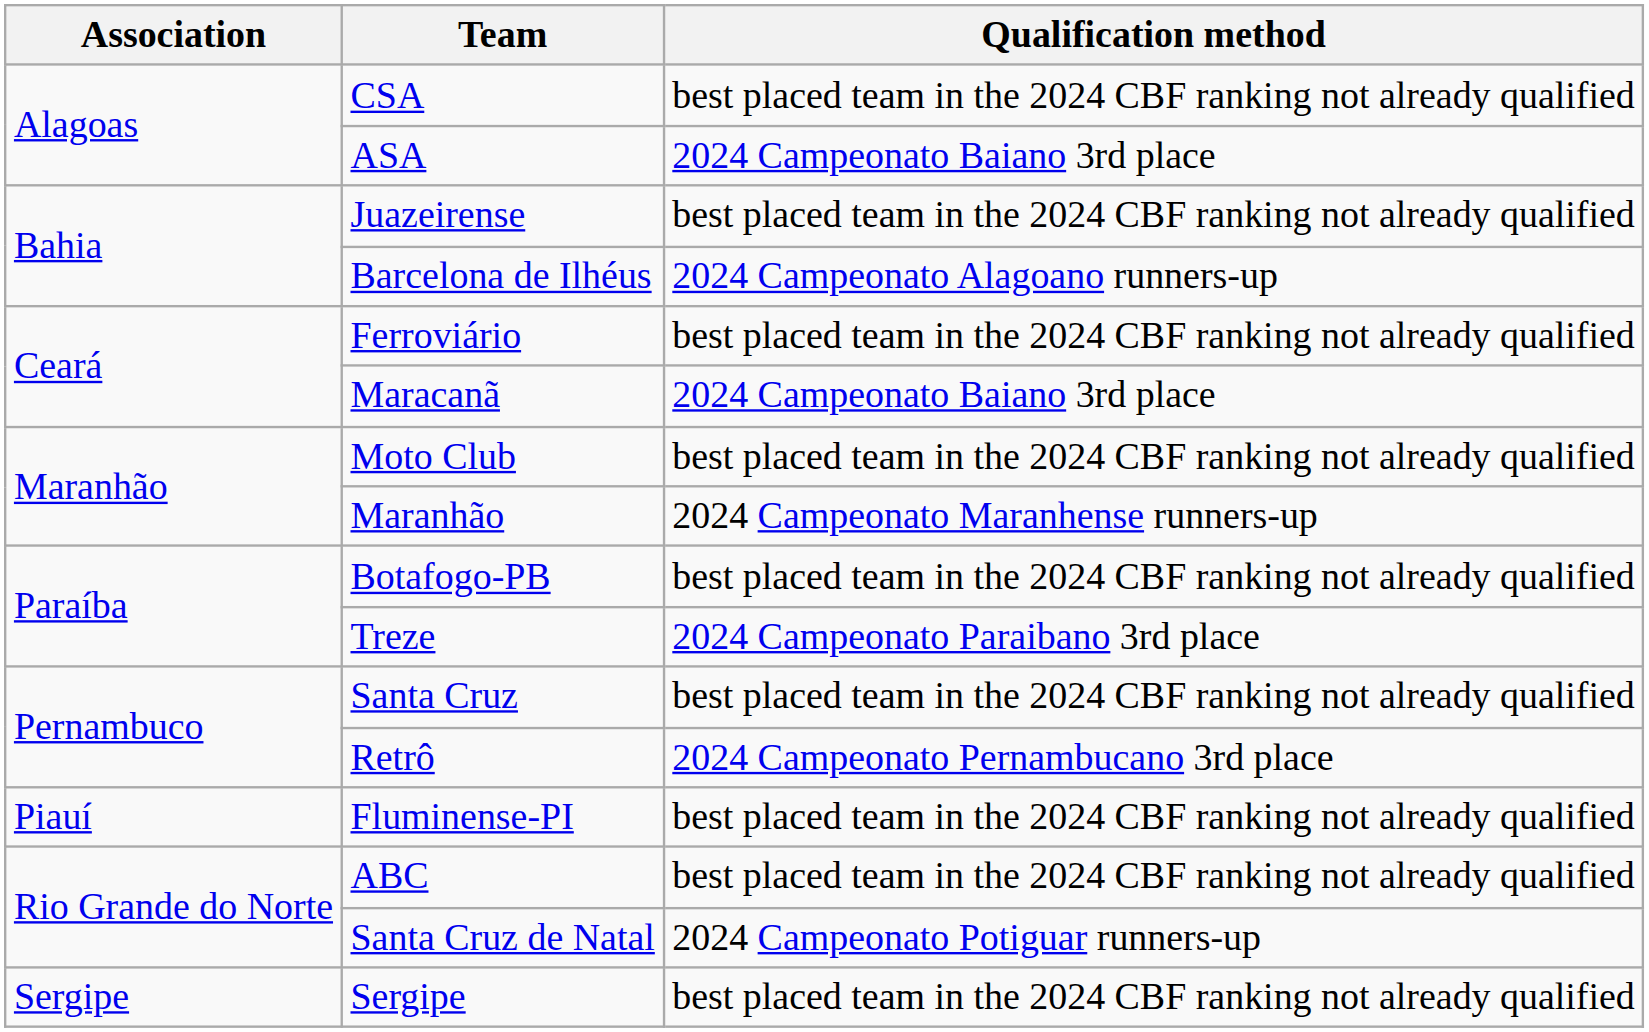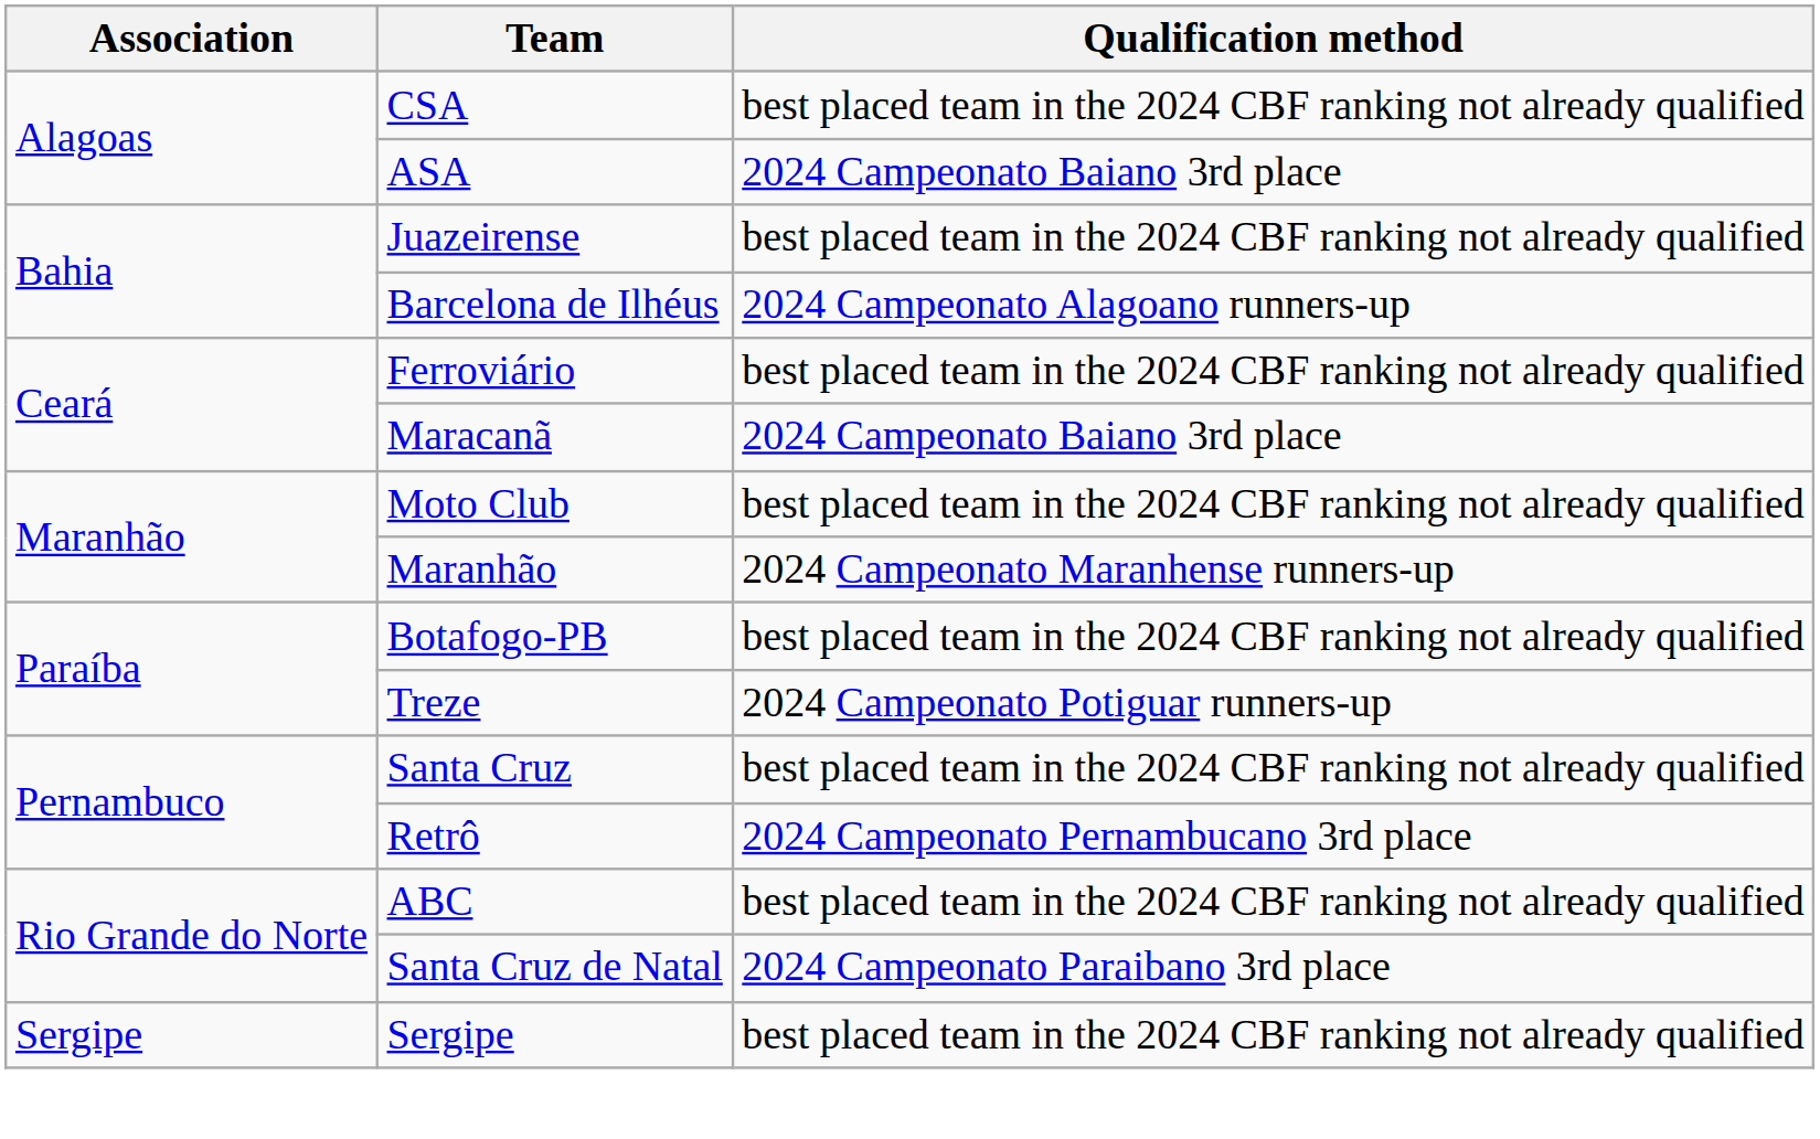Treze | Qualification method: 2024 Campeonato Paraibano 3rd place -> 2024 Campeonato Potiguar runners-up
- row: Piauí | Fluminense-PI | best placed team in the 2024 CBF ranking not already qualified
Santa Cruz de Natal | Qualification method: 2024 Campeonato Potiguar runners-up -> 2024 Campeonato Paraibano 3rd place
